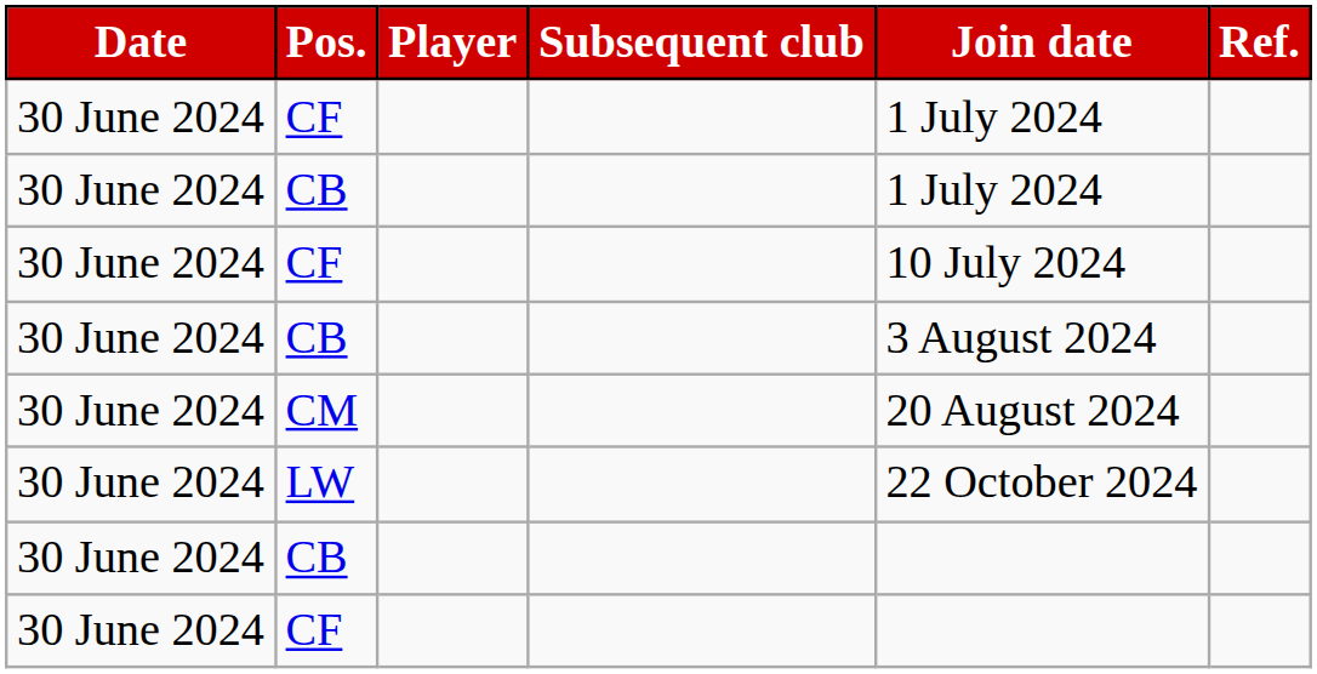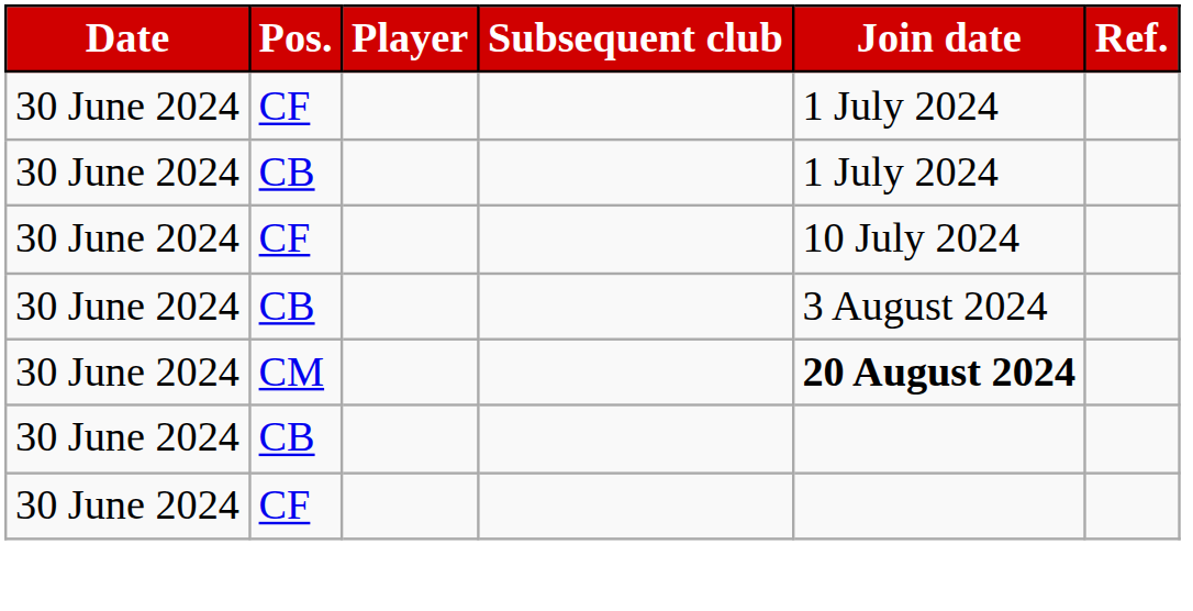CM | Join date: normal -> bold
- row: 30 June 2024 | LW | 22 October 2024
